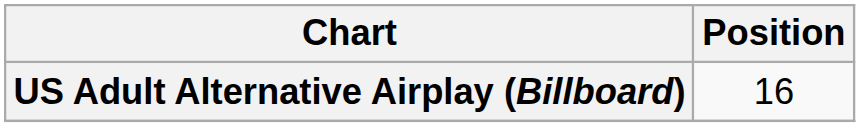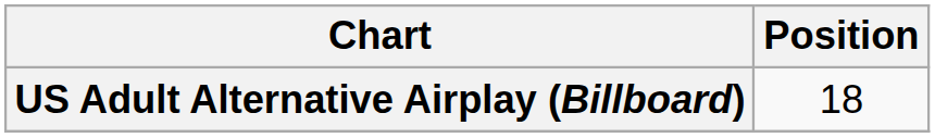US Adult Alternative Airplay (Billboard) | Position: 16 -> 18
